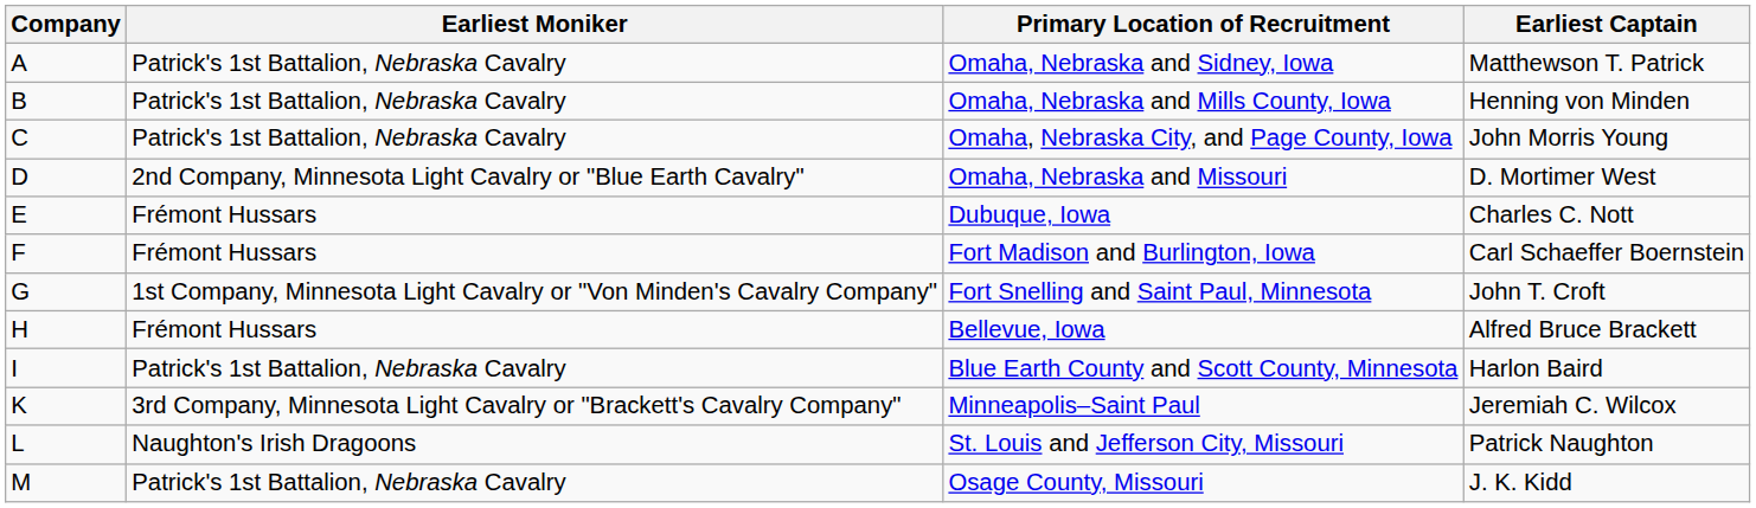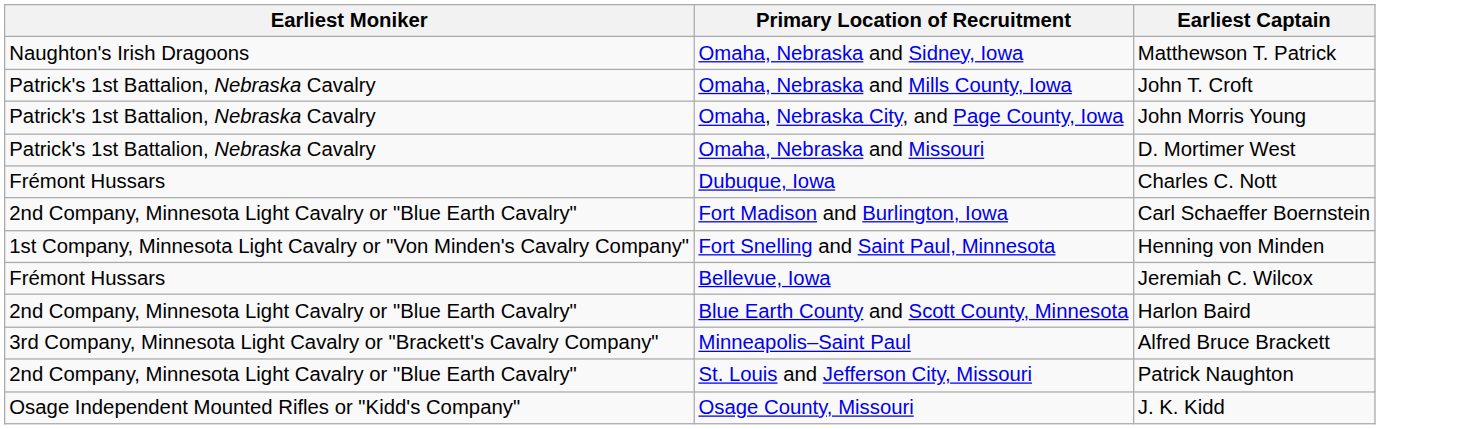- column: Company | A | B | C | D | E | F | G | H | I | K | L | M
Omaha, Nebraska and Sidney, Iowa | Earliest Moniker: Patrick's 1st Battalion, Nebraska Cavalry -> Naughton's Irish Dragoons
Omaha, Nebraska and Mills County, Iowa | Earliest Captain: Henning von Minden -> John T. Croft
Omaha, Nebraska and Missouri | Earliest Moniker: 2nd Company, Minnesota Light Cavalry or "Blue Earth Cavalry" -> Patrick's 1st Battalion, Nebraska Cavalry
Fort Madison and Burlington, Iowa | Earliest Moniker: Frémont Hussars -> 2nd Company, Minnesota Light Cavalry or "Blue Earth Cavalry"
Fort Snelling and Saint Paul, Minnesota | Earliest Captain: John T. Croft -> Henning von Minden
Bellevue, Iowa | Earliest Captain: Alfred Bruce Brackett -> Jeremiah C. Wilcox
Blue Earth County and Scott County, Minnesota | Earliest Moniker: Patrick's 1st Battalion, Nebraska Cavalry -> 2nd Company, Minnesota Light Cavalry or "Blue Earth Cavalry"
Minneapolis–Saint Paul | Earliest Captain: Jeremiah C. Wilcox -> Alfred Bruce Brackett
St. Louis and Jefferson City, Missouri | Earliest Moniker: Naughton's Irish Dragoons -> 2nd Company, Minnesota Light Cavalry or "Blue Earth Cavalry"
Osage County, Missouri | Earliest Moniker: Patrick's 1st Battalion, Nebraska Cavalry -> Osage Independent Mounted Rifles or "Kidd's Company"
